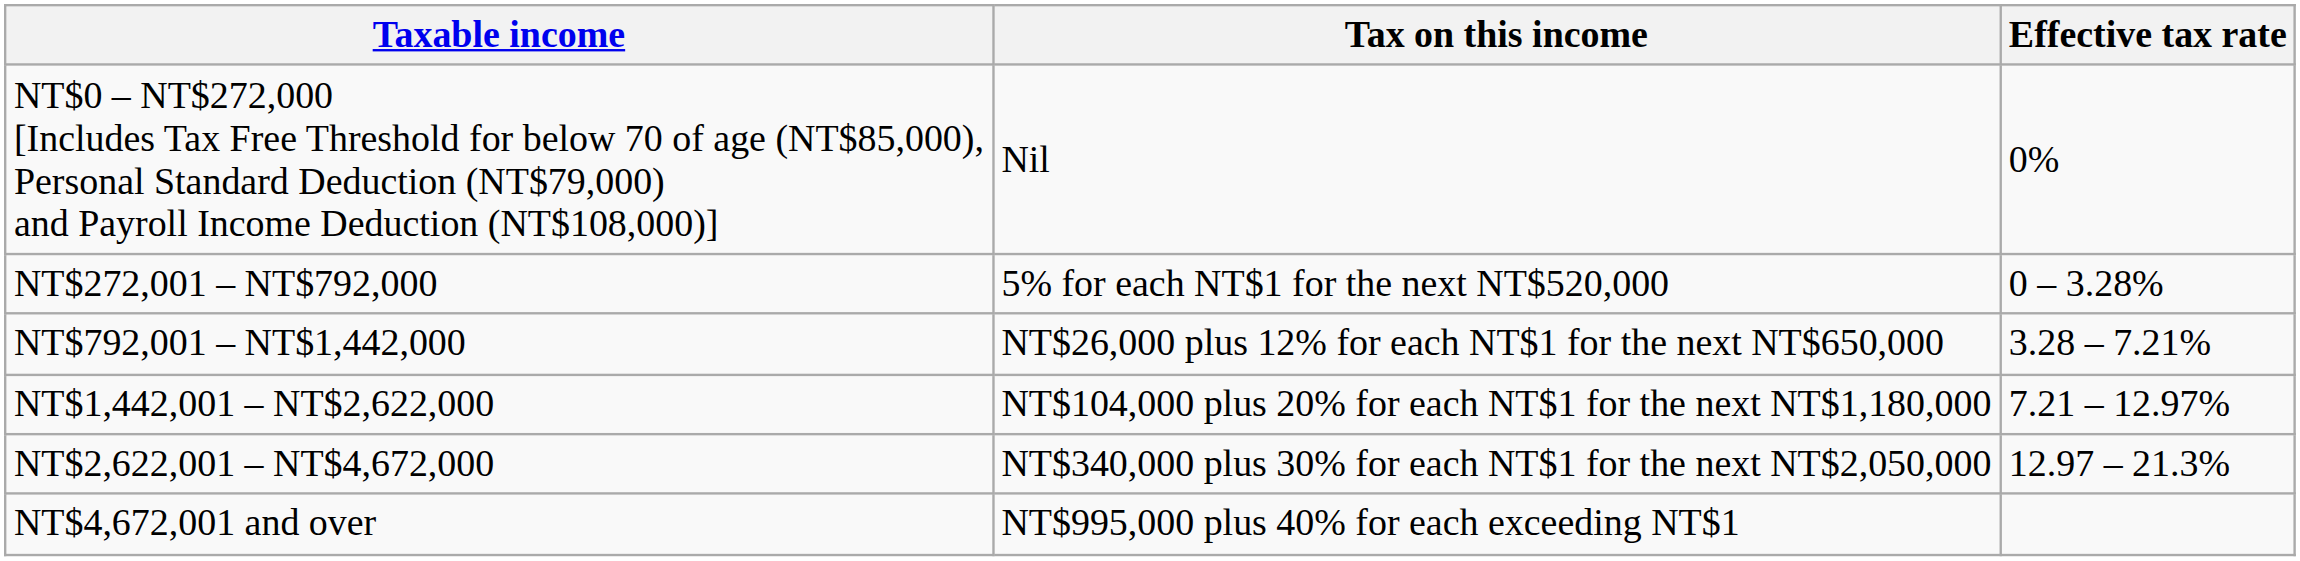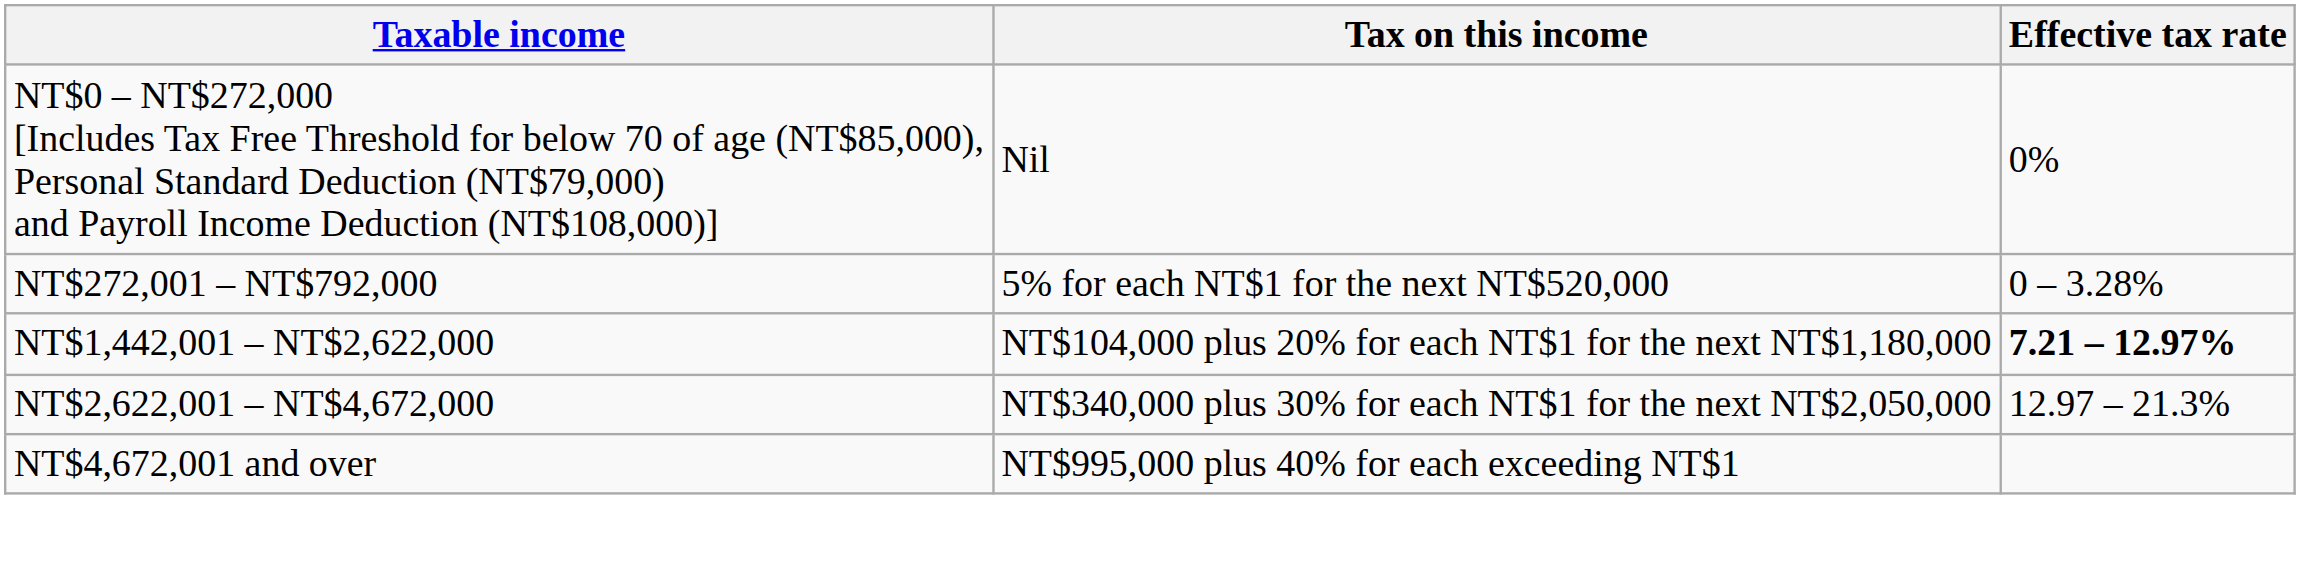- row: NT$792,001 – NT$1,442,000 | NT$26,000 plus 12% for each NT$1 for the next NT$650,000 | 3.28 – 7.21%
NT$1,442,001 – NT$2,622,000 | Effective tax rate: normal -> bold
